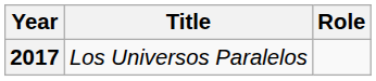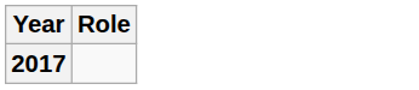- column: Title | Los Universos Paralelos
